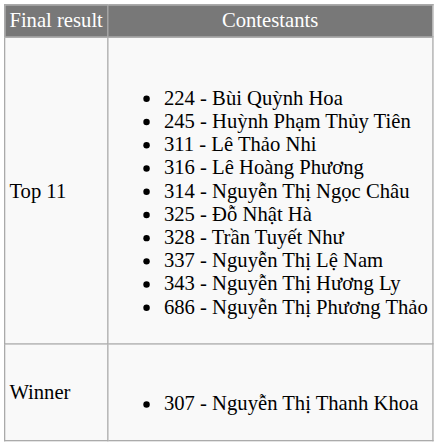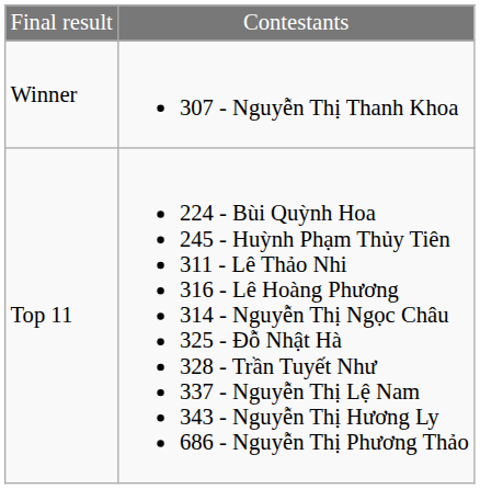rows swapped: Winner <-> Top 11
